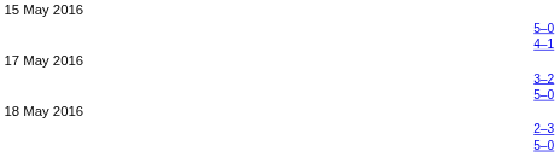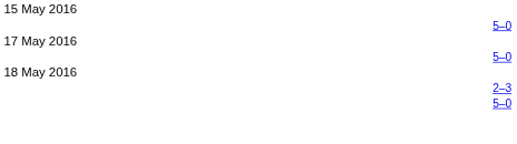- row: 4–1
- row: 3–2
